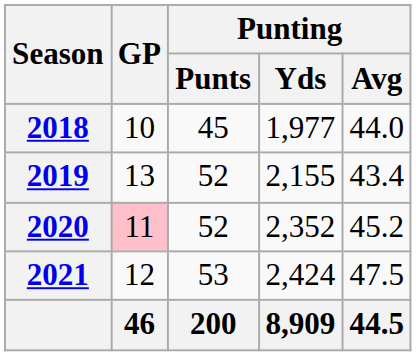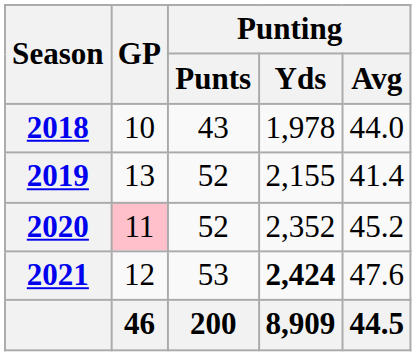2018 | Punting / Punts: 45 -> 43
2018 | Punting / Yds: 1,977 -> 1,978
2019 | Punting / Avg: 43.4 -> 41.4
2021 | Punting / Yds: normal -> bold
2021 | Punting / Avg: 47.5 -> 47.6
